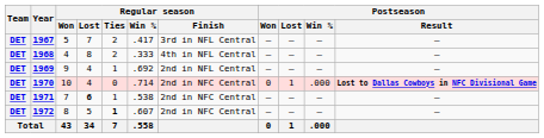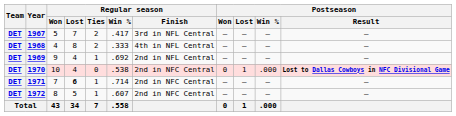1970 | Regular season / Win %: .714 -> .538
1971 | Regular season / Win %: .538 -> .714
1972 | Regular season / Ties: bold -> normal
